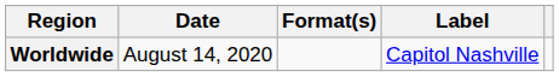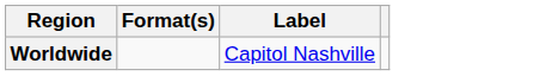- column: Date | August 14, 2020
